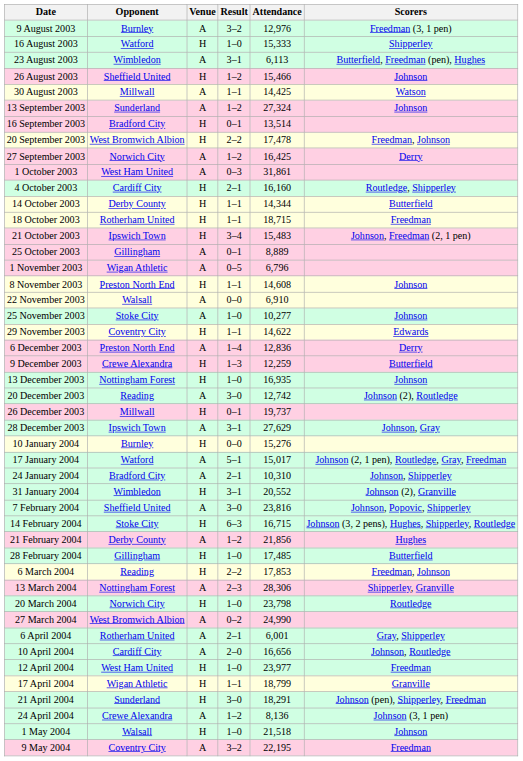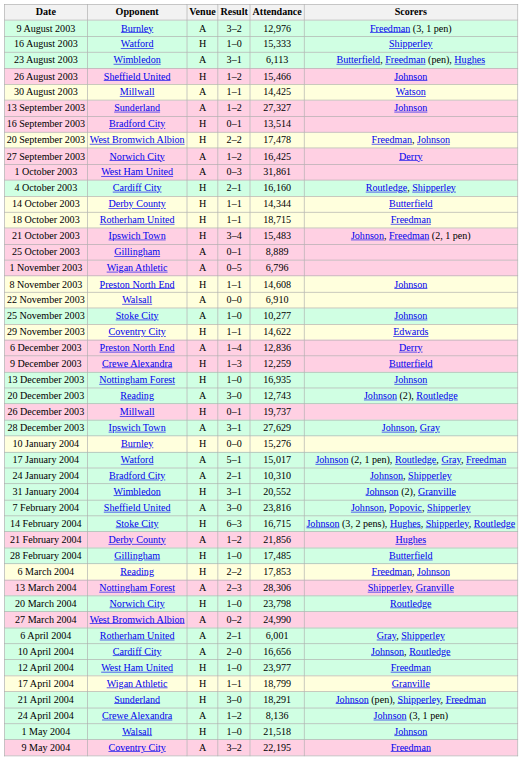13 September 2003 | Attendance: 27,324 -> 27,327
20 December 2003 | Attendance: 12,742 -> 12,743
